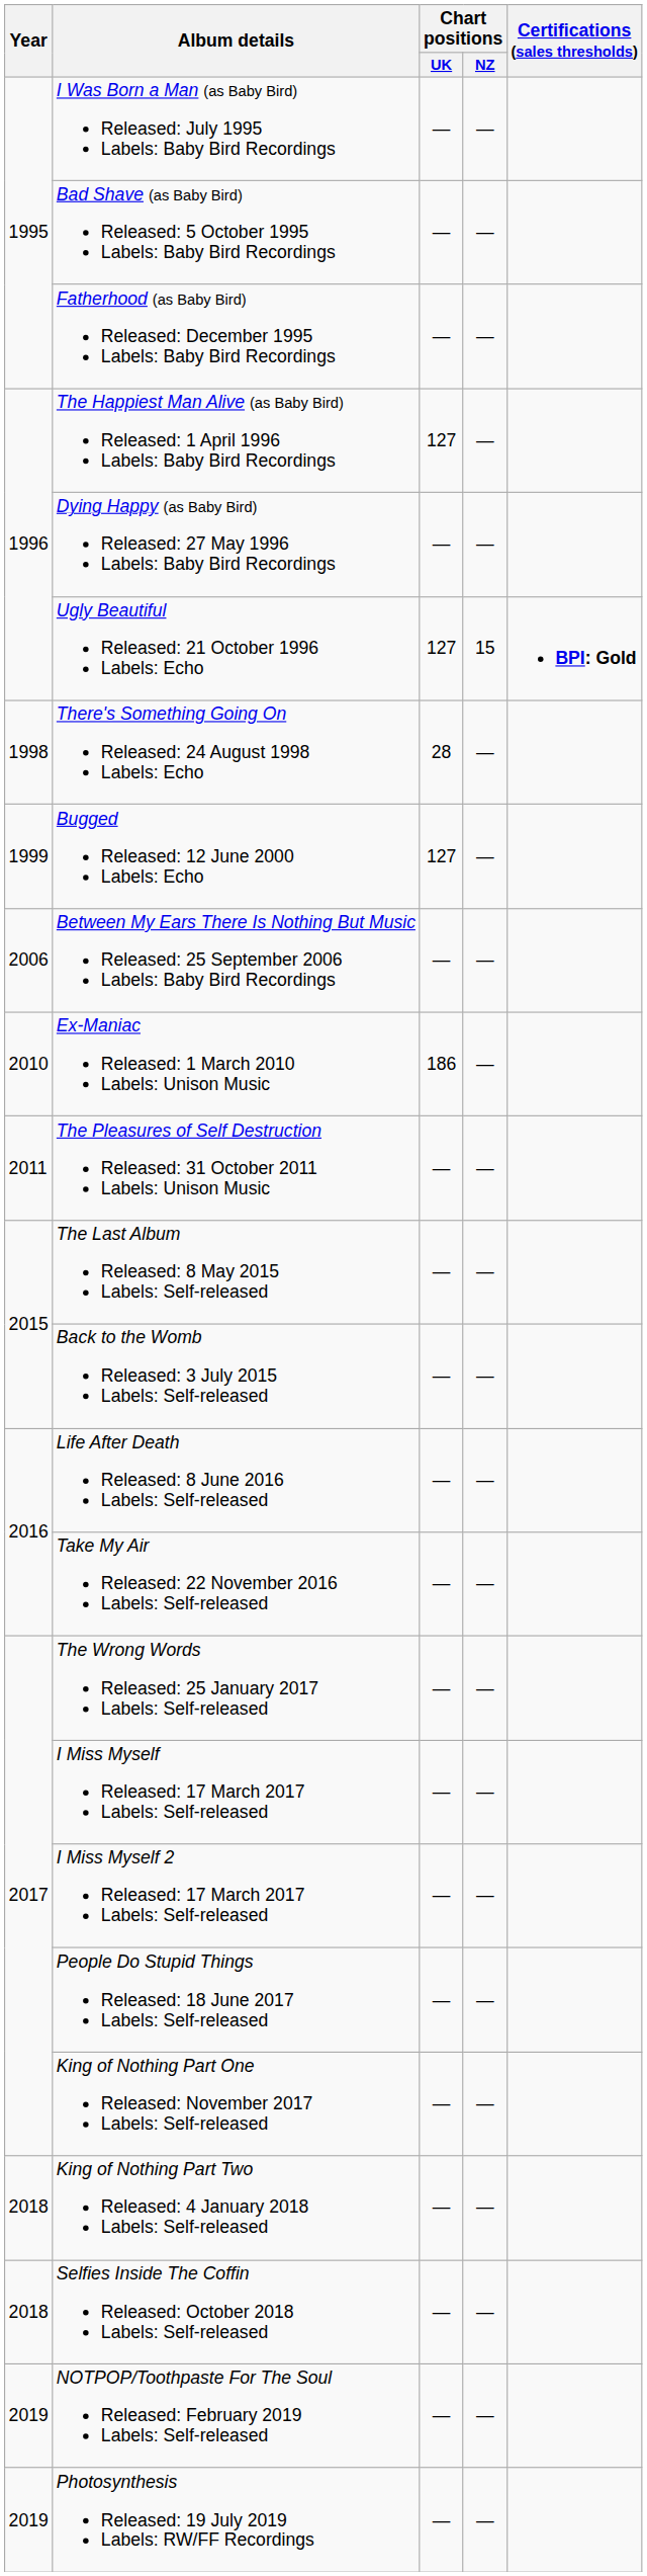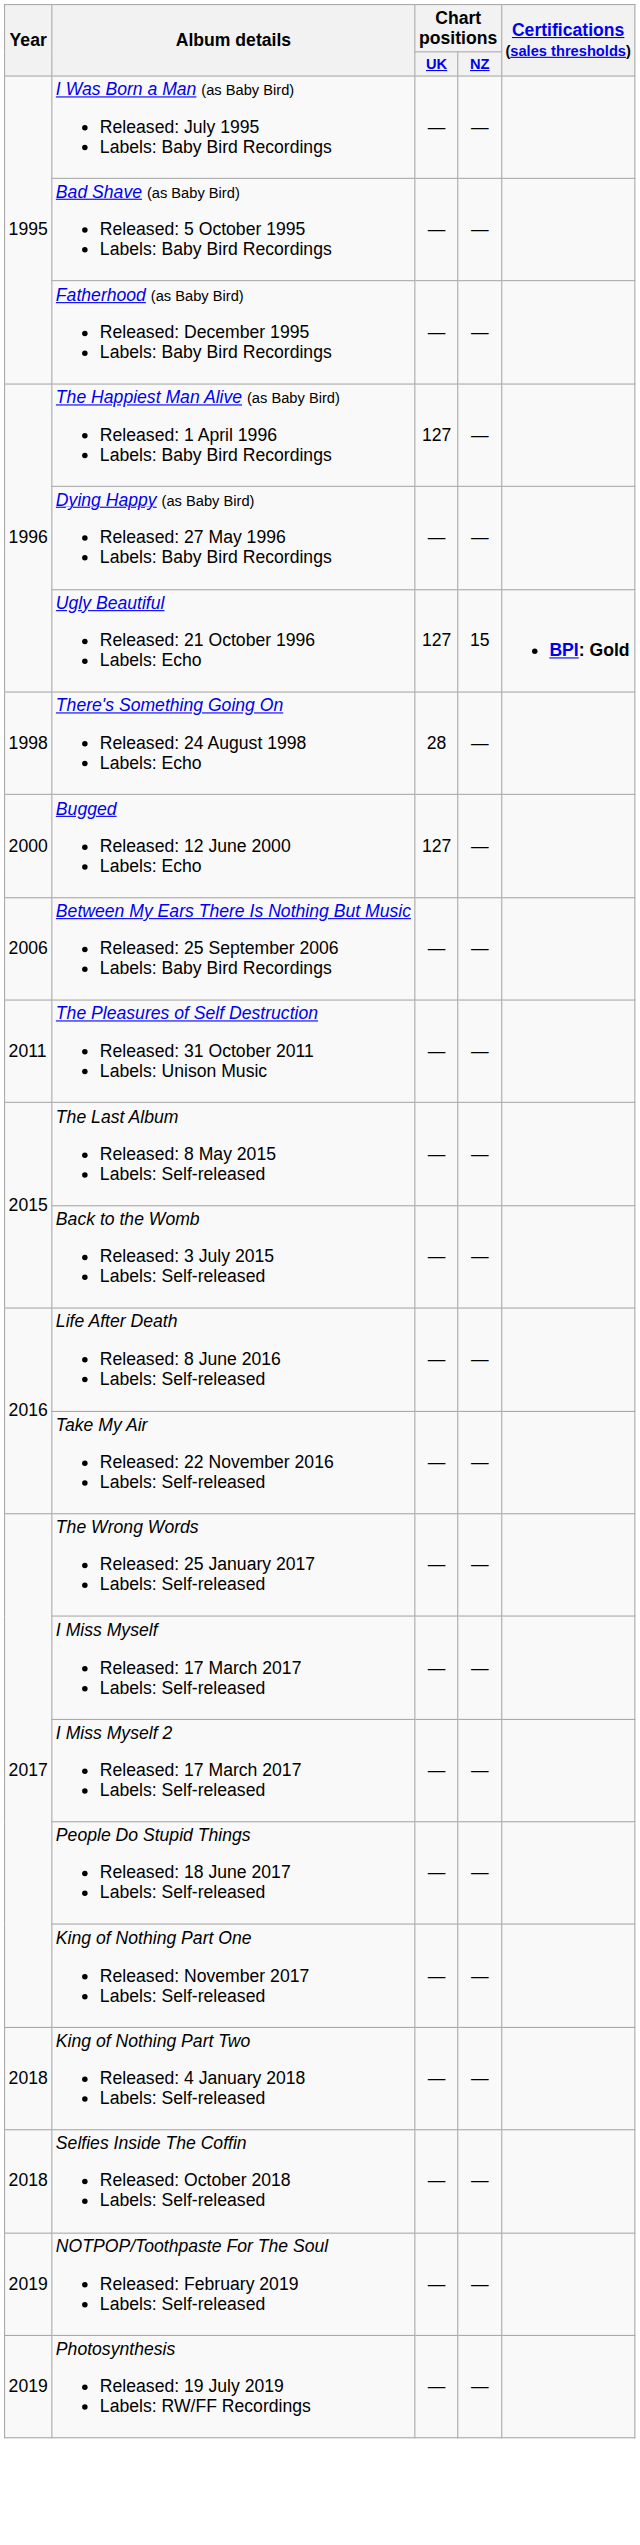Bugged Released: 12 June 2000 Labels: Echo | Year: 1999 -> 2000
- row: 2010 | Ex-Maniac Released: 1 March 2010 Labels: Unison Music | 186 | —
